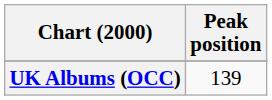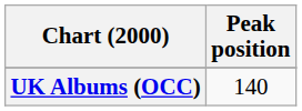UK Albums (OCC) | Peak position: 139 -> 140
